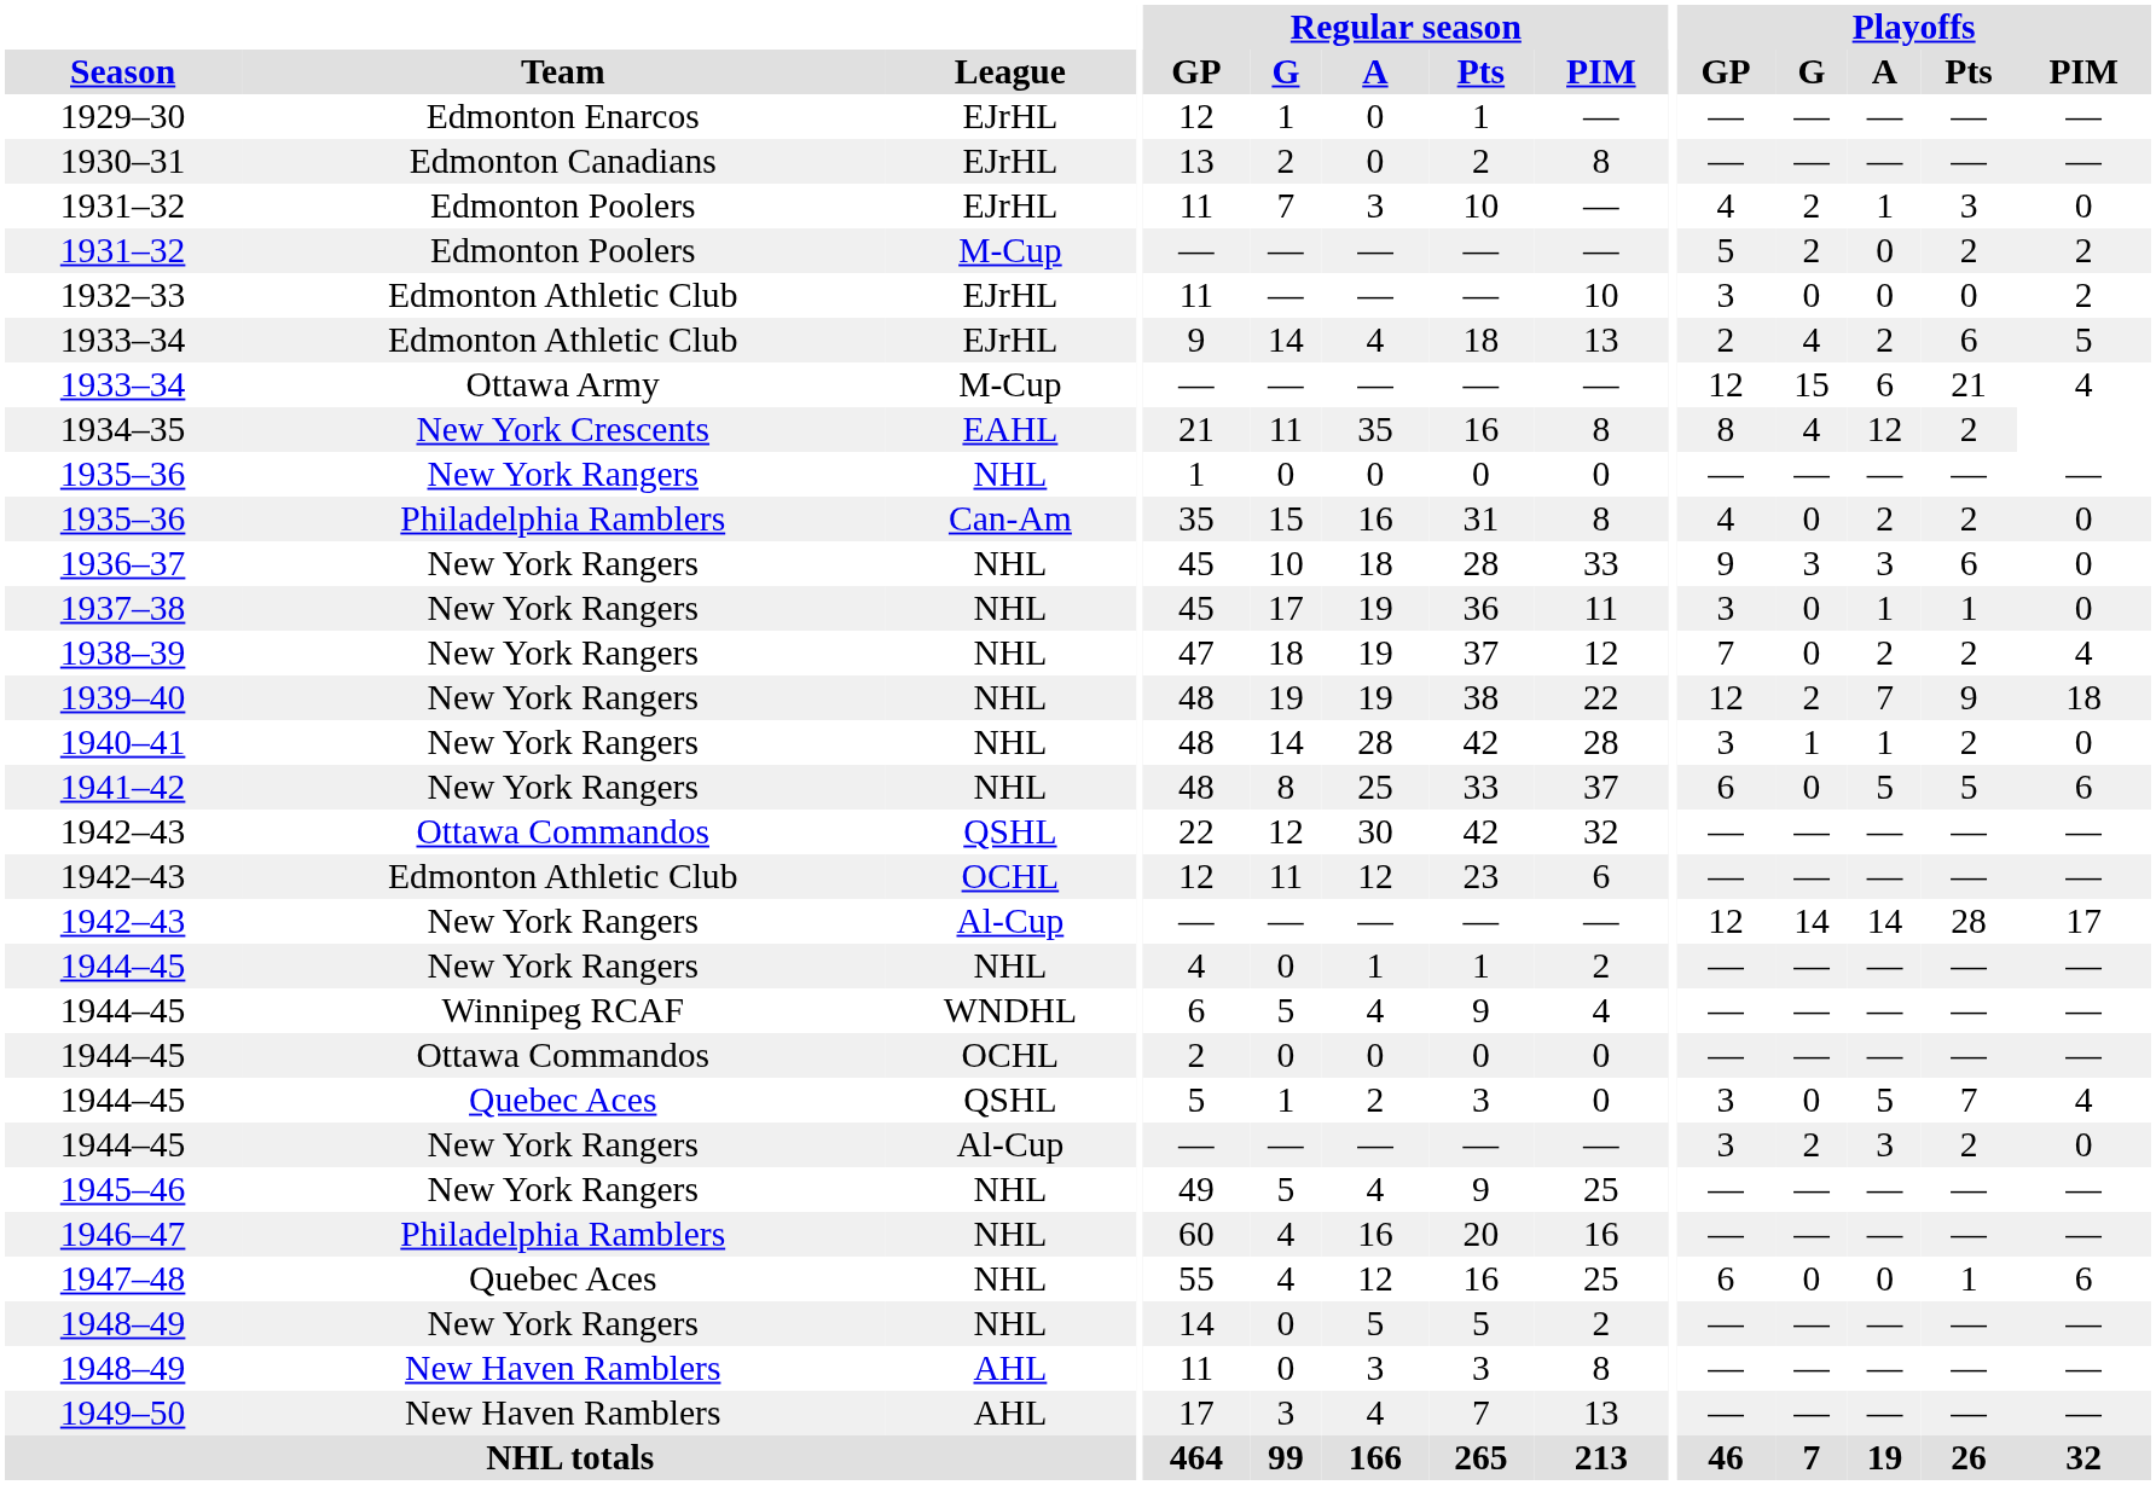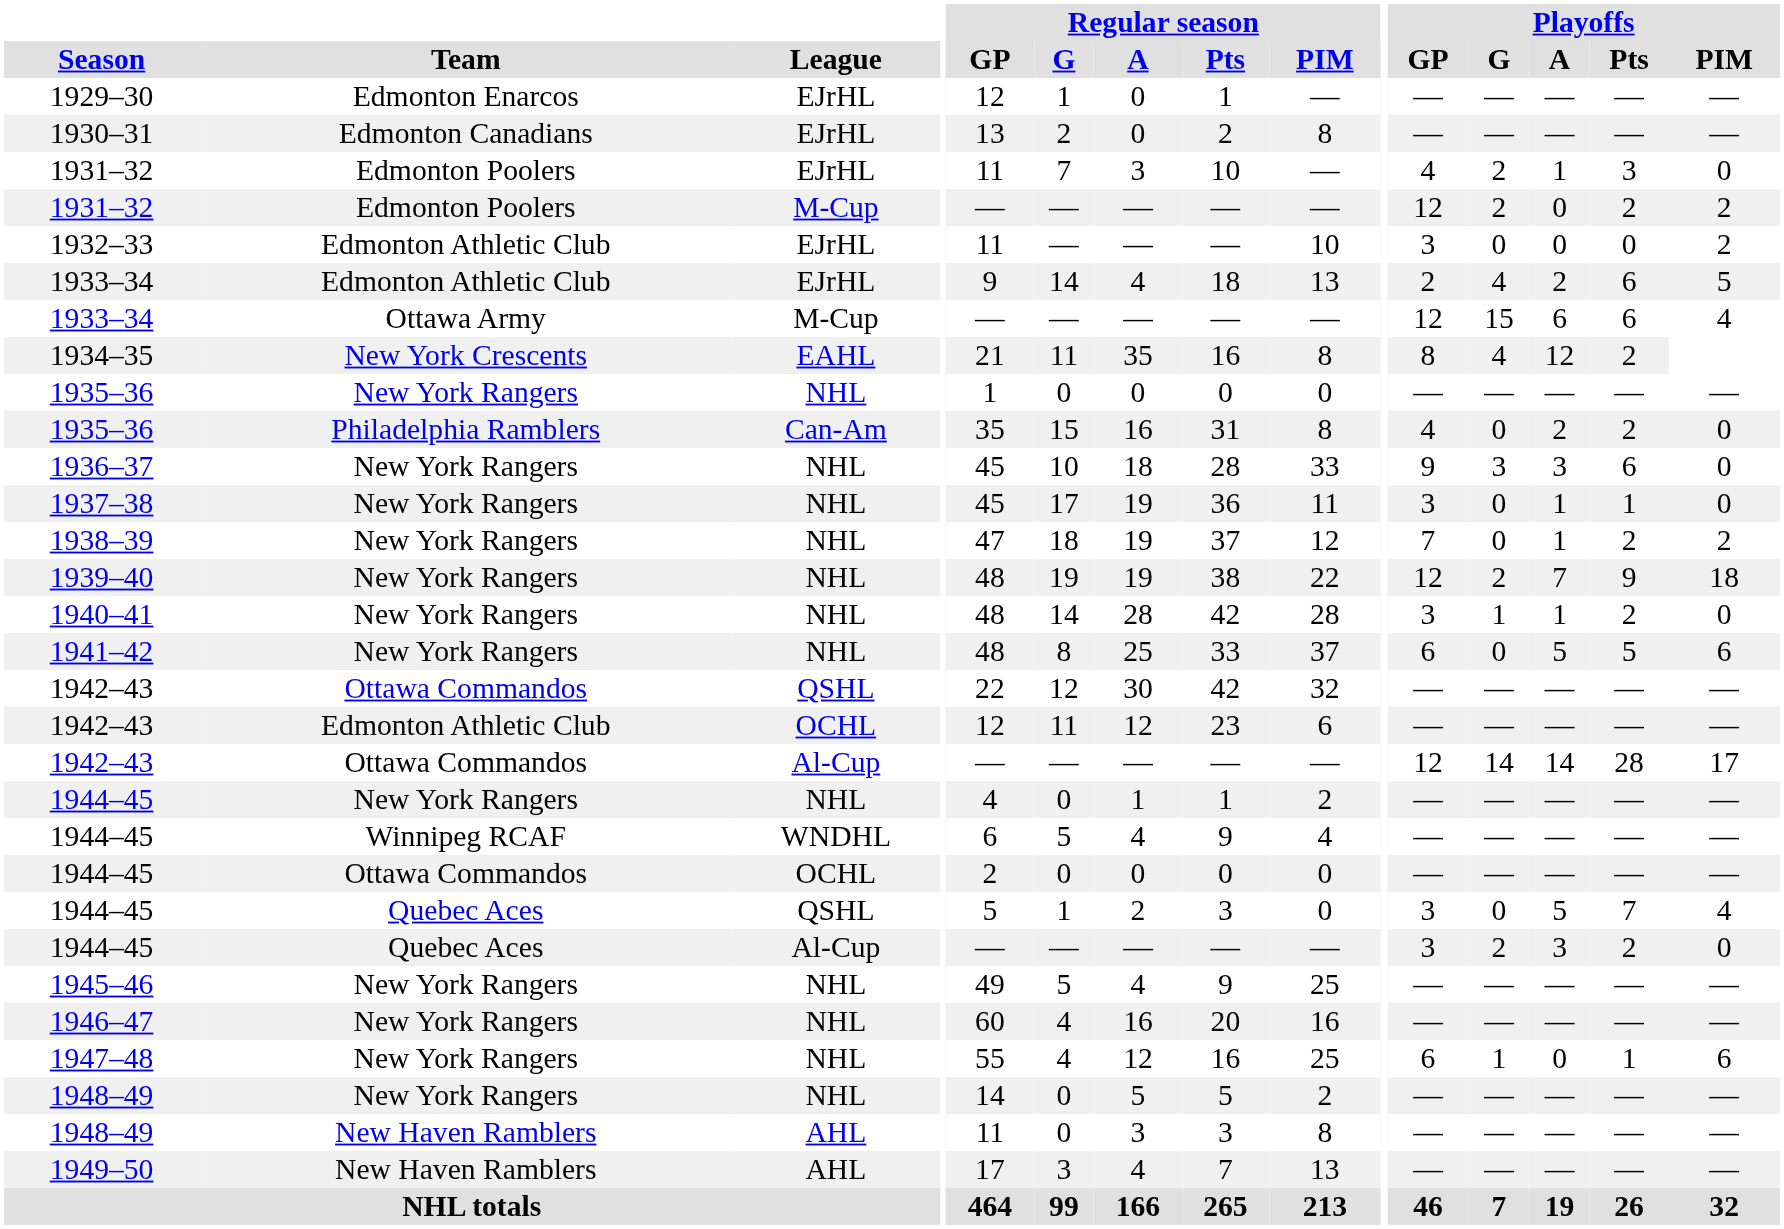1931–32 / M-Cup | Playoffs / GP: 5 -> 12
1933–34 / M-Cup | Playoffs / Pts: 21 -> 6
1938–39 | Playoffs / A: 2 -> 1
1938–39 | Playoffs / PIM: 4 -> 2
1942–43 / Al-Cup | Team: New York Rangers -> Ottawa Commandos
1944–45 / Al-Cup | Team: New York Rangers -> Quebec Aces
1946–47 | Team: Philadelphia Ramblers -> New York Rangers
1947–48 | Team: Quebec Aces -> New York Rangers
1947–48 | Playoffs / G: 0 -> 1
